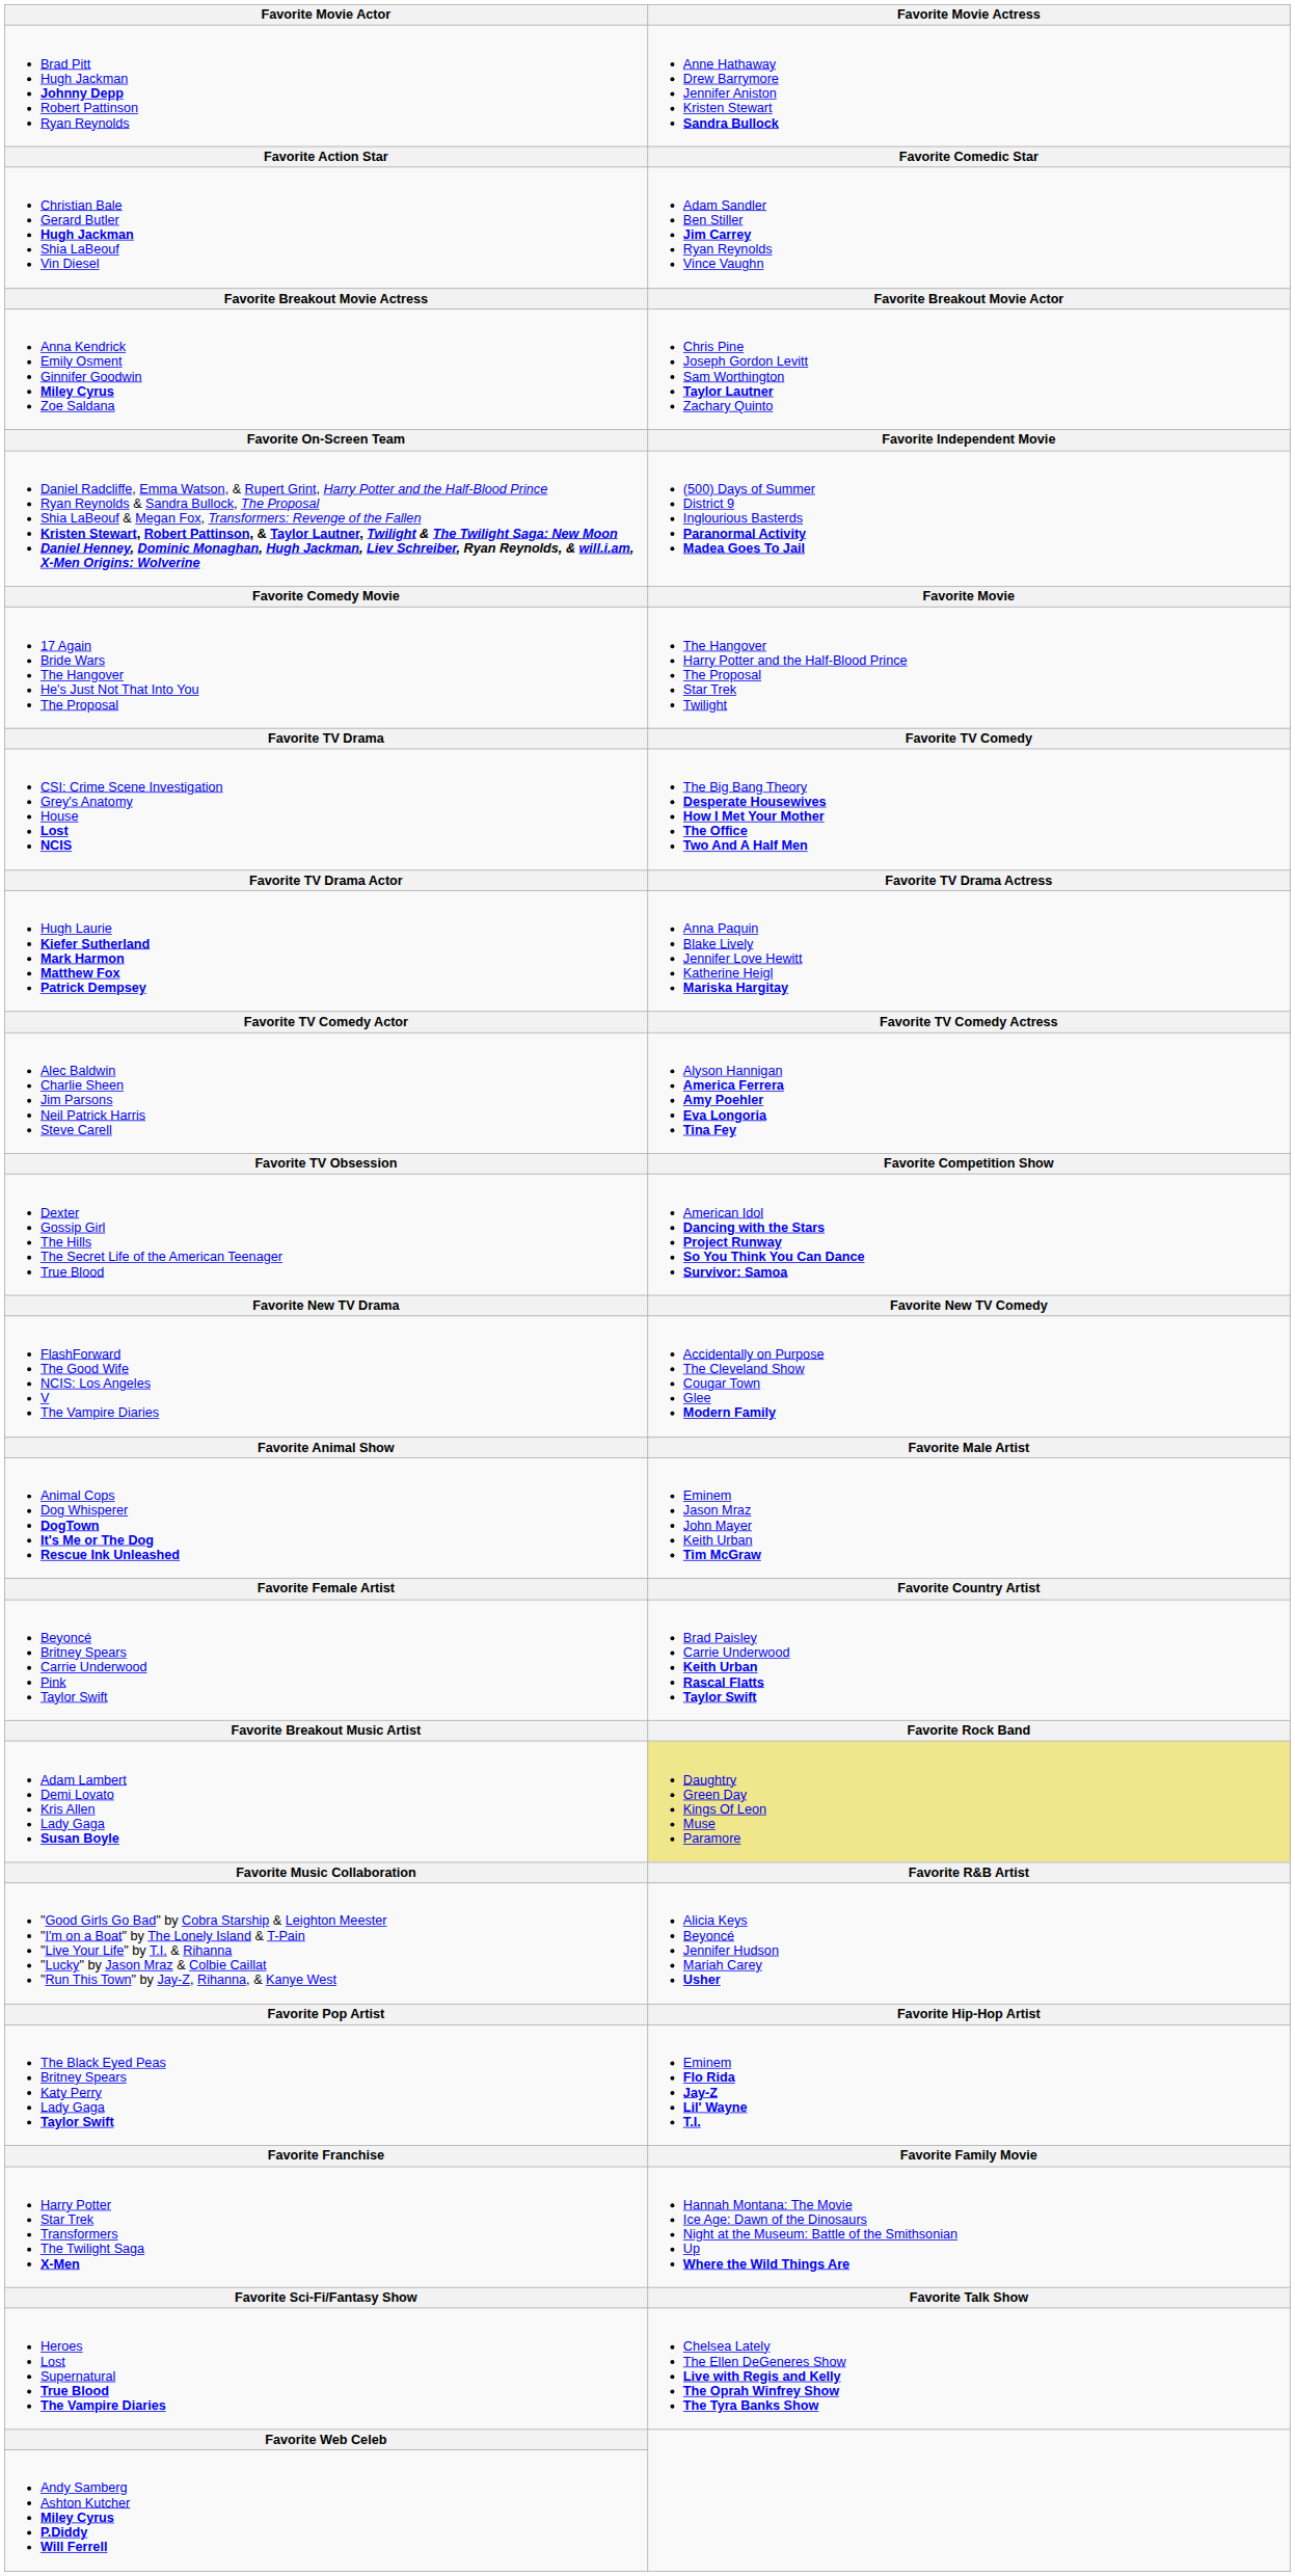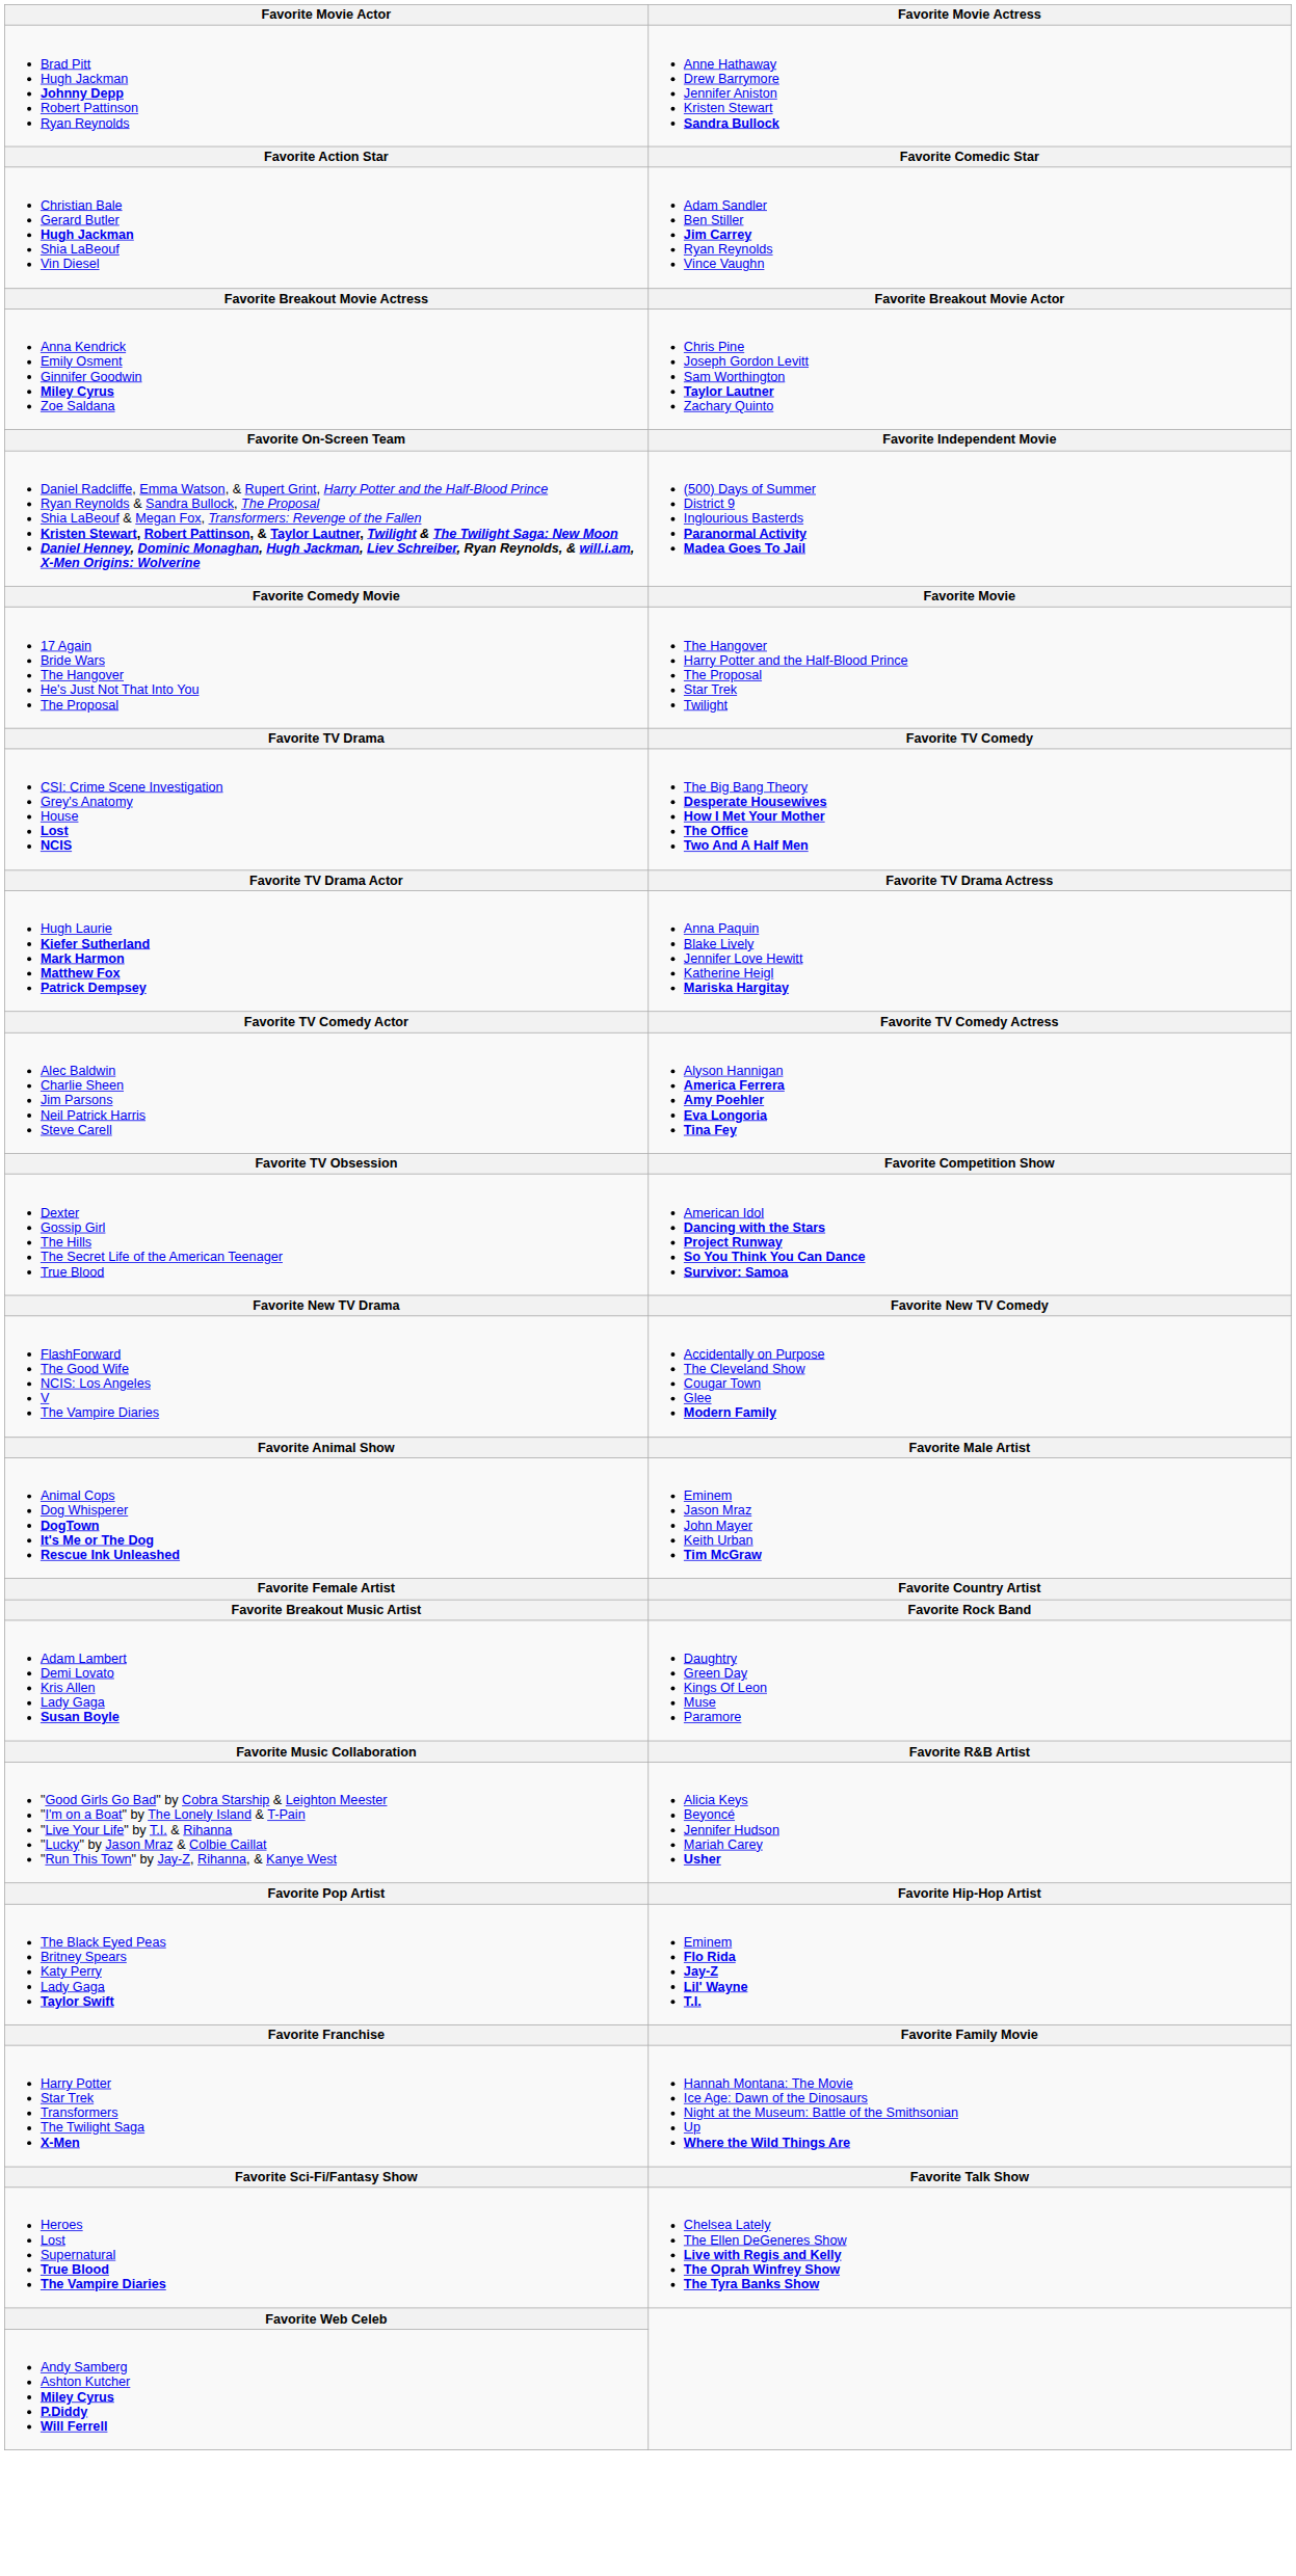- row: Beyoncé Britney Spears Carrie Underwood Pink Taylor Swift | Brad Paisley Carrie Underwood Keith Urban Rascal Flatts Taylor Swift
Adam Lambert Demi Lovato Kris Allen Lady Gaga Susan Boyle | Favorite Movie Actress: khaki background -> no background
